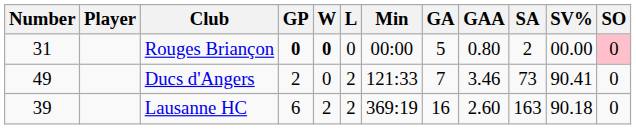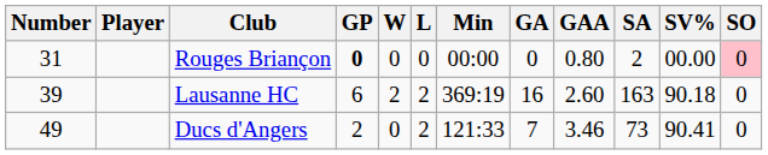Rouges Briançon | W: bold -> normal
Rouges Briançon | GA: 5 -> 0
rows swapped: Lausanne HC <-> Ducs d'Angers
